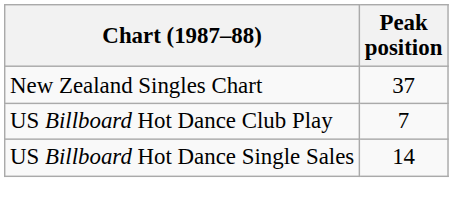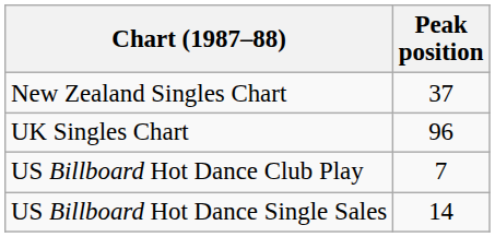+ row: UK Singles Chart | 96
